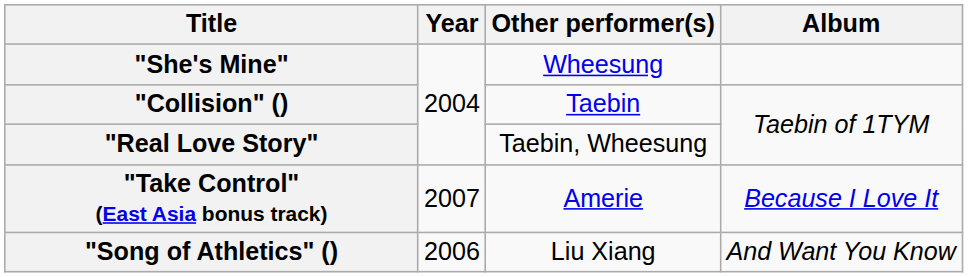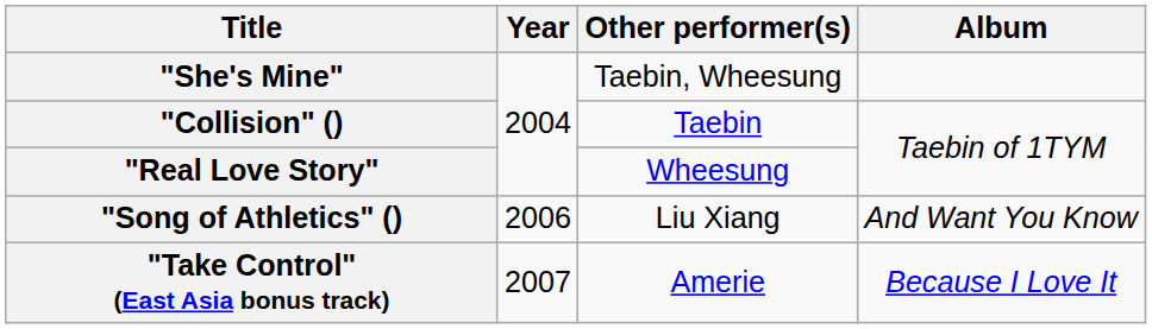"She's Mine" | Other performer(s): Wheesung -> Taebin, Wheesung
"Real Love Story" | Other performer(s): Taebin, Wheesung -> Wheesung
rows swapped: "Song of Athletics" () <-> "Take Control" (East Asia bonus track)
